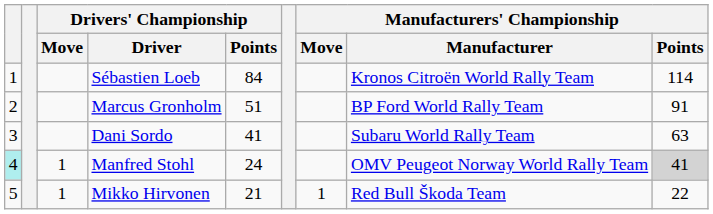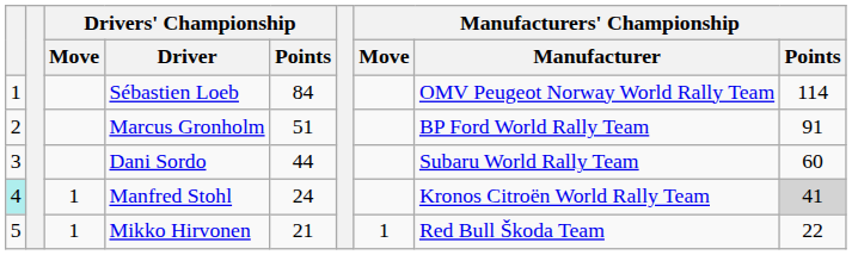Sébastien Loeb | Manufacturers' Championship / Manufacturer: Kronos Citroën World Rally Team -> OMV Peugeot Norway World Rally Team
Dani Sordo | Drivers' Championship / Points: 41 -> 44
Dani Sordo | Manufacturers' Championship / Points: 63 -> 60
Manfred Stohl | Manufacturers' Championship / Manufacturer: OMV Peugeot Norway World Rally Team -> Kronos Citroën World Rally Team
